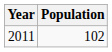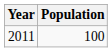2011 | Population: 102 -> 100
